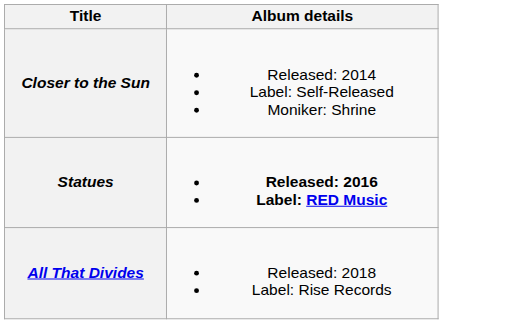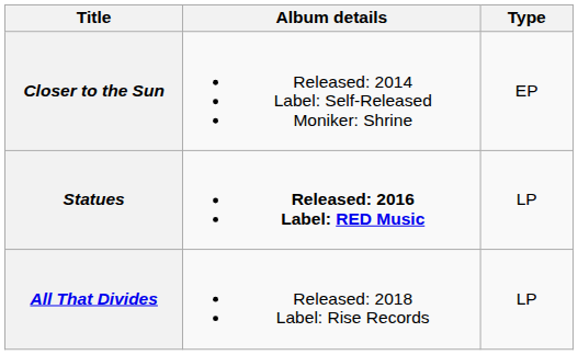+ column: Type | EP | LP | LP
